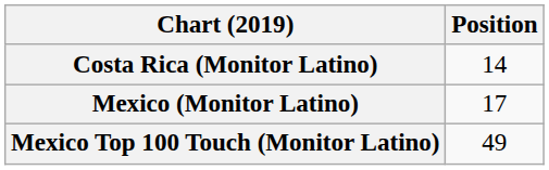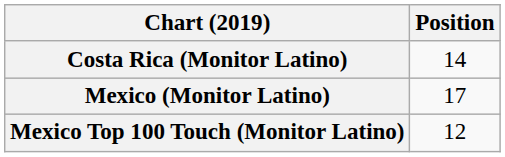Mexico Top 100 Touch (Monitor Latino) | Position: 49 -> 12
